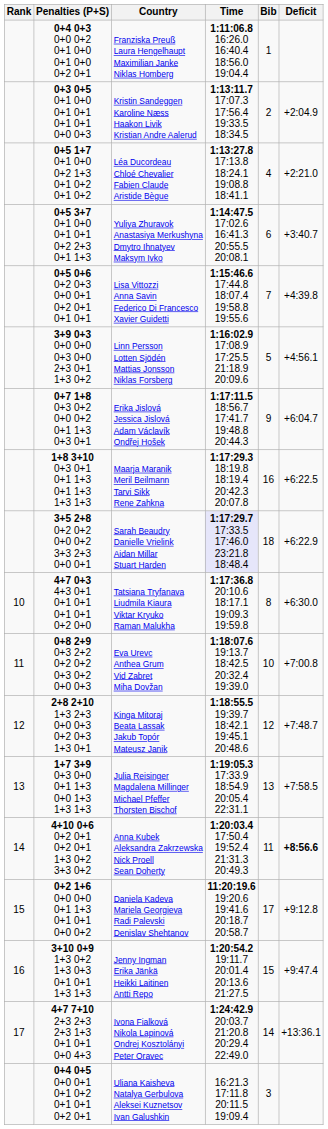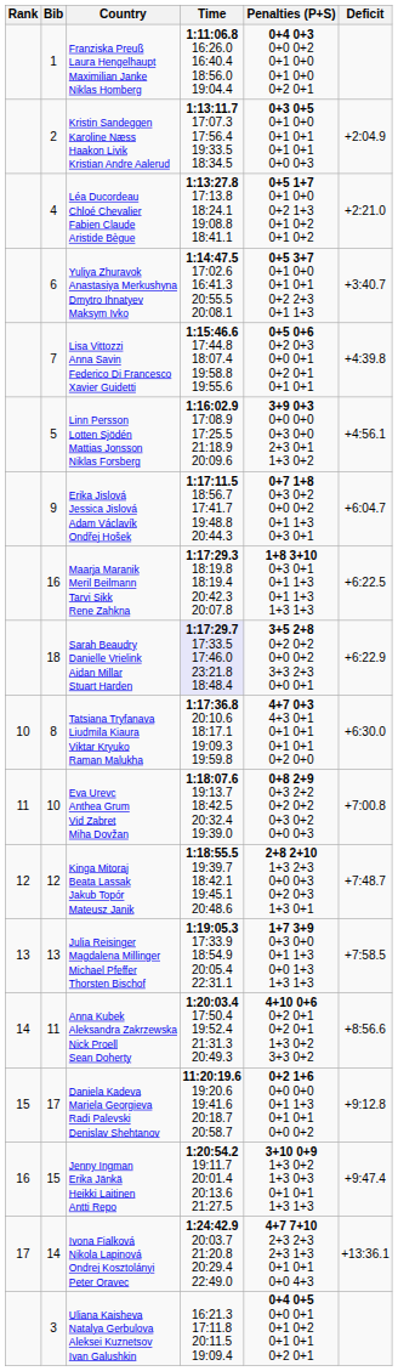columns swapped: Bib <-> Penalties (P+S)
Anna Kubek Aleksandra Zakrzewska Nick Proell Sean Doherty | Deficit: bold -> normal
